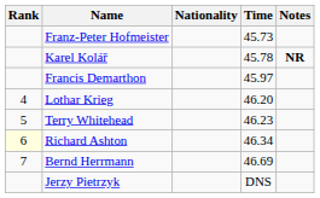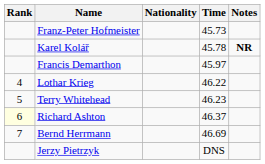Lothar Krieg | Time: 46.20 -> 46.22
Richard Ashton | Time: 46.34 -> 46.37
